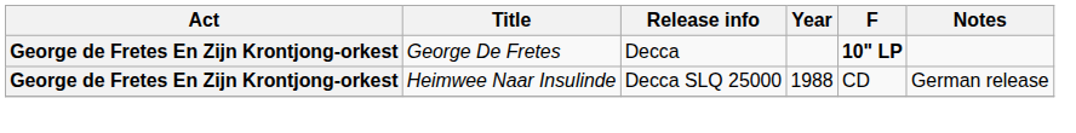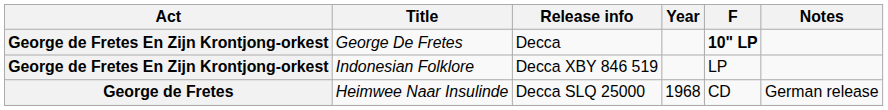+ row: George de Fretes En Zijn Krontjong-orkest | Indonesian Folklore | Decca XBY 846 519 | LP
Heimwee Naar Insulinde | Act: George de Fretes En Zijn Krontjong-orkest -> George de Fretes
Heimwee Naar Insulinde | Year: 1988 -> 1968
